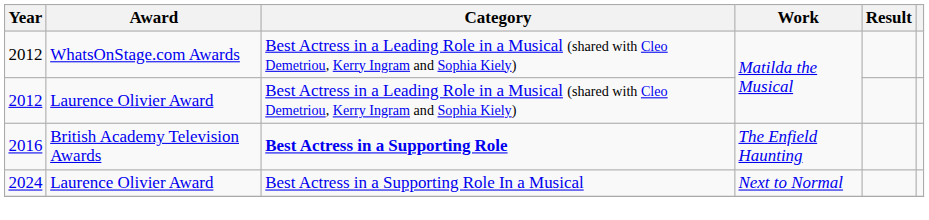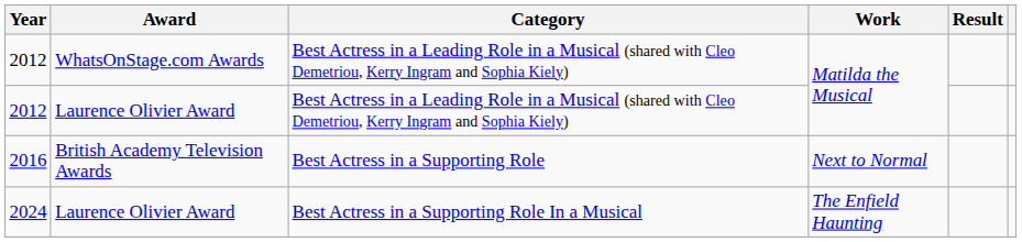2016 | Category: bold -> normal
2016 | Work: The Enfield Haunting -> Next to Normal
2024 | Work: Next to Normal -> The Enfield Haunting
